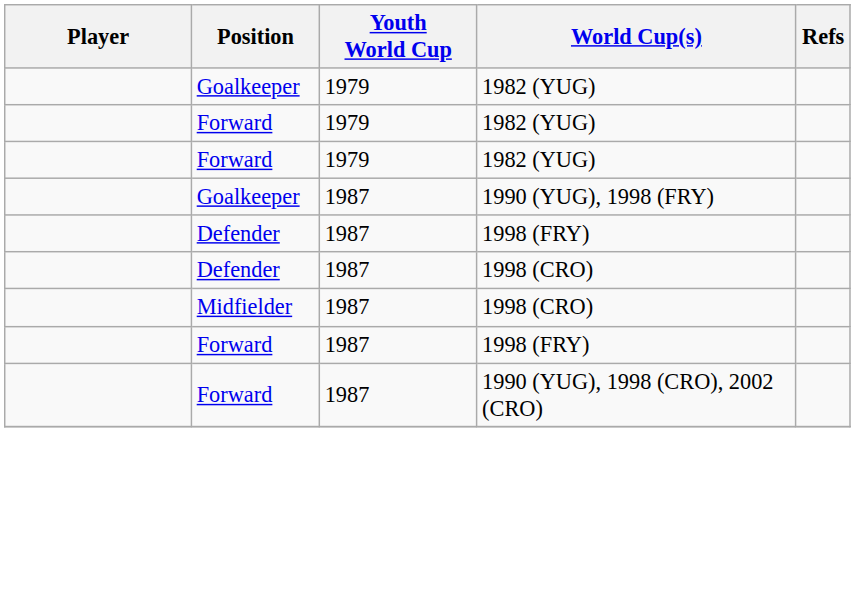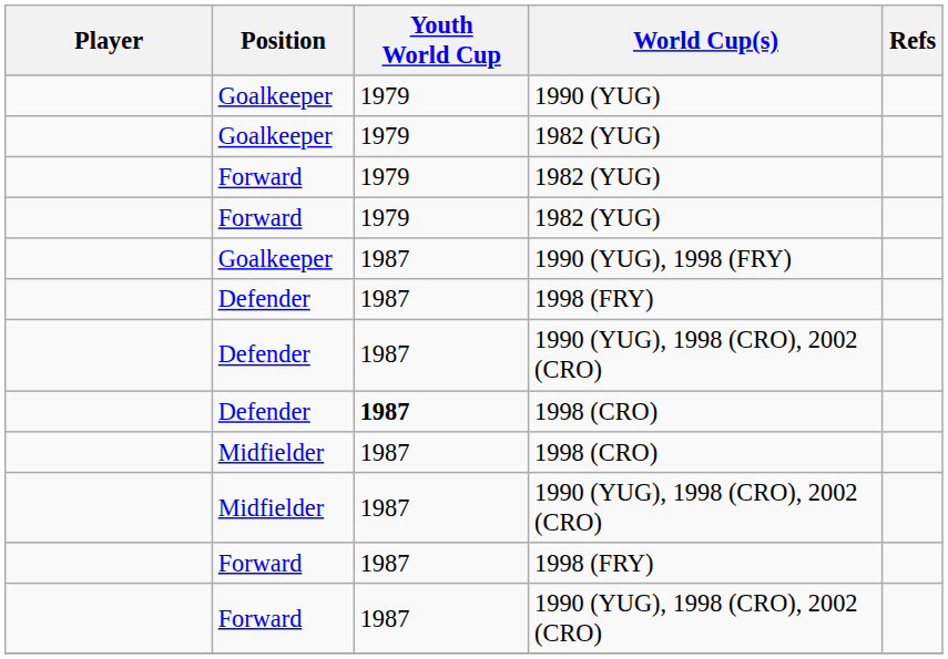+ row: Goalkeeper | 1979 | 1990 (YUG)
+ row: Defender | 1987 | 1990 (YUG), 1998 (CRO), 2002 (CRO)
Defender / 1998 (CRO) | Youth World Cup: normal -> bold
+ row: Midfielder | 1987 | 1990 (YUG), 1998 (CRO), 2002 (CRO)
